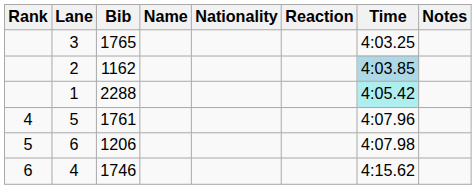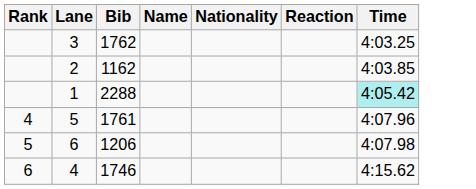- column: Notes
3 | Bib: 1765 -> 1762
2 | Time: lightblue background -> no background
